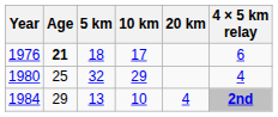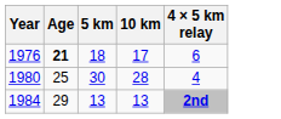- column: 20 km | 4
1980 | 5 km: 32 -> 30
1980 | 10 km: 29 -> 28
1984 | 10 km: 10 -> 13
